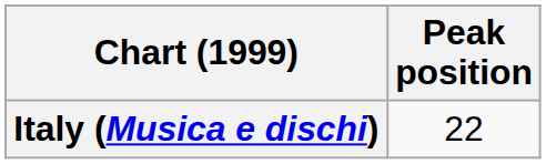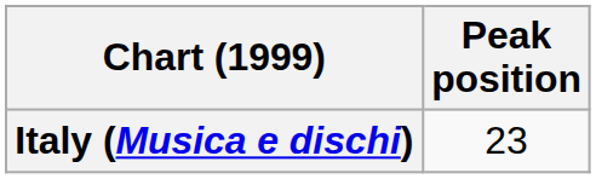Italy (Musica e dischi) | Peak position: 22 -> 23
